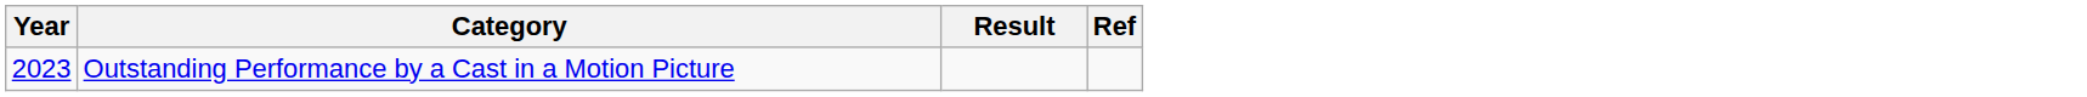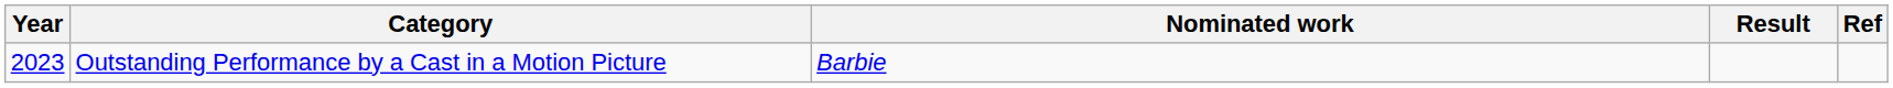+ column: Nominated work | Barbie
